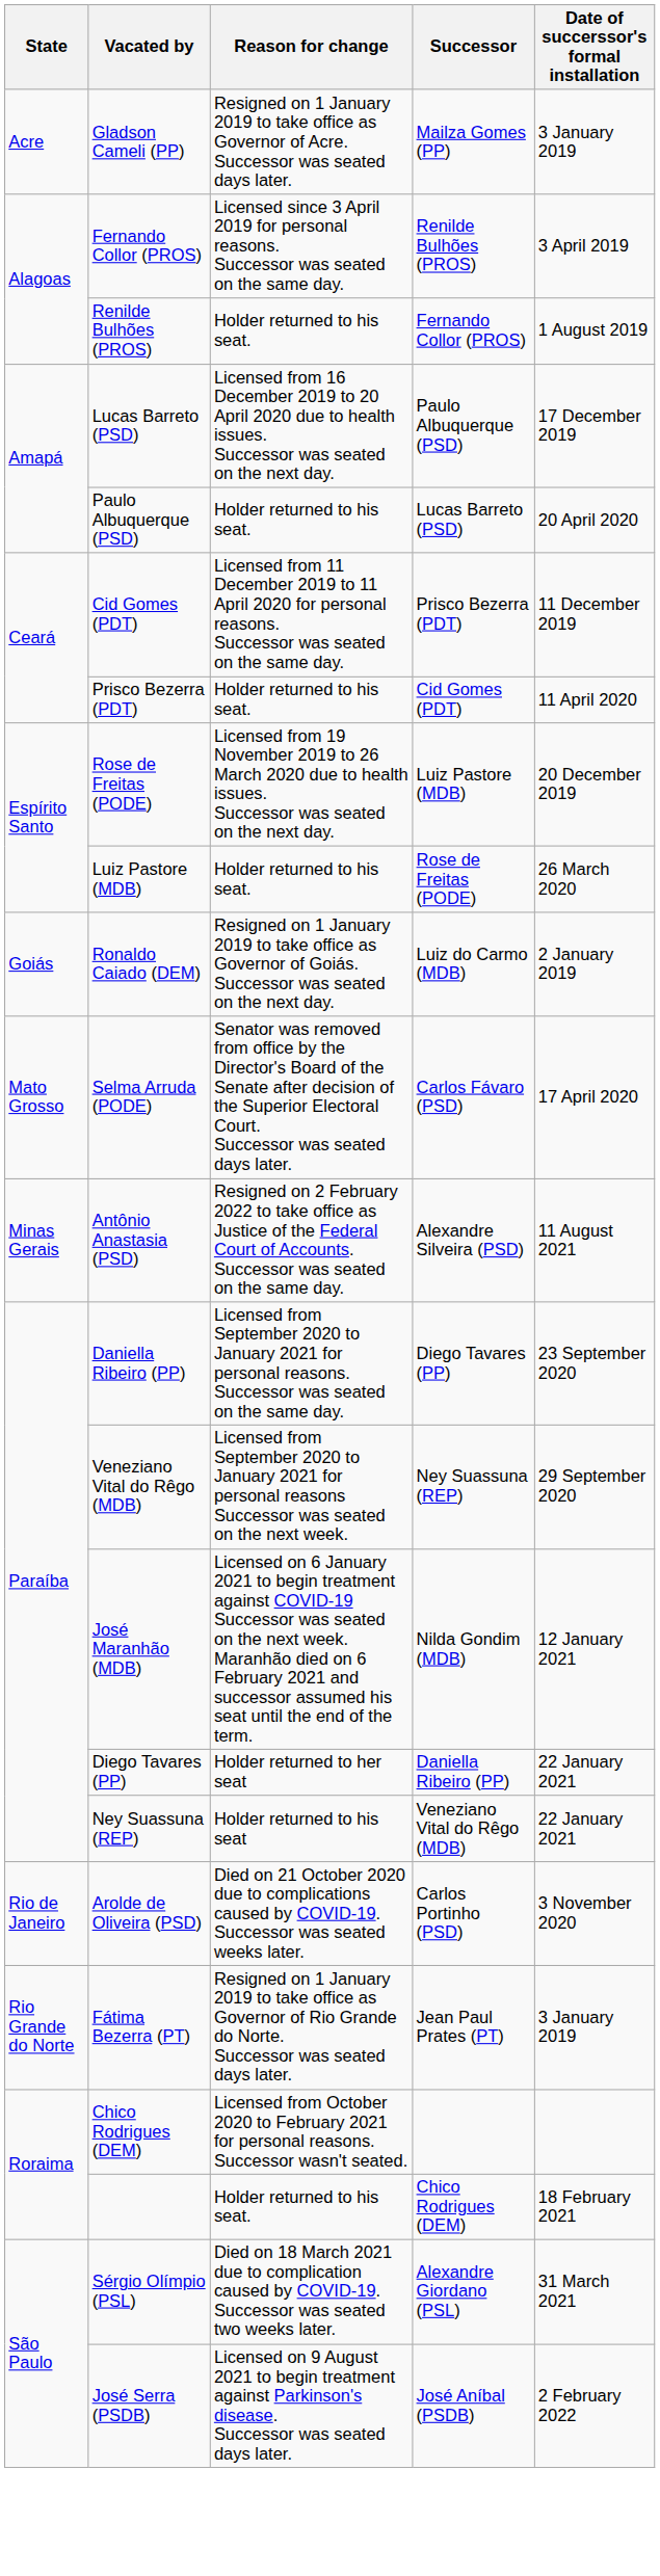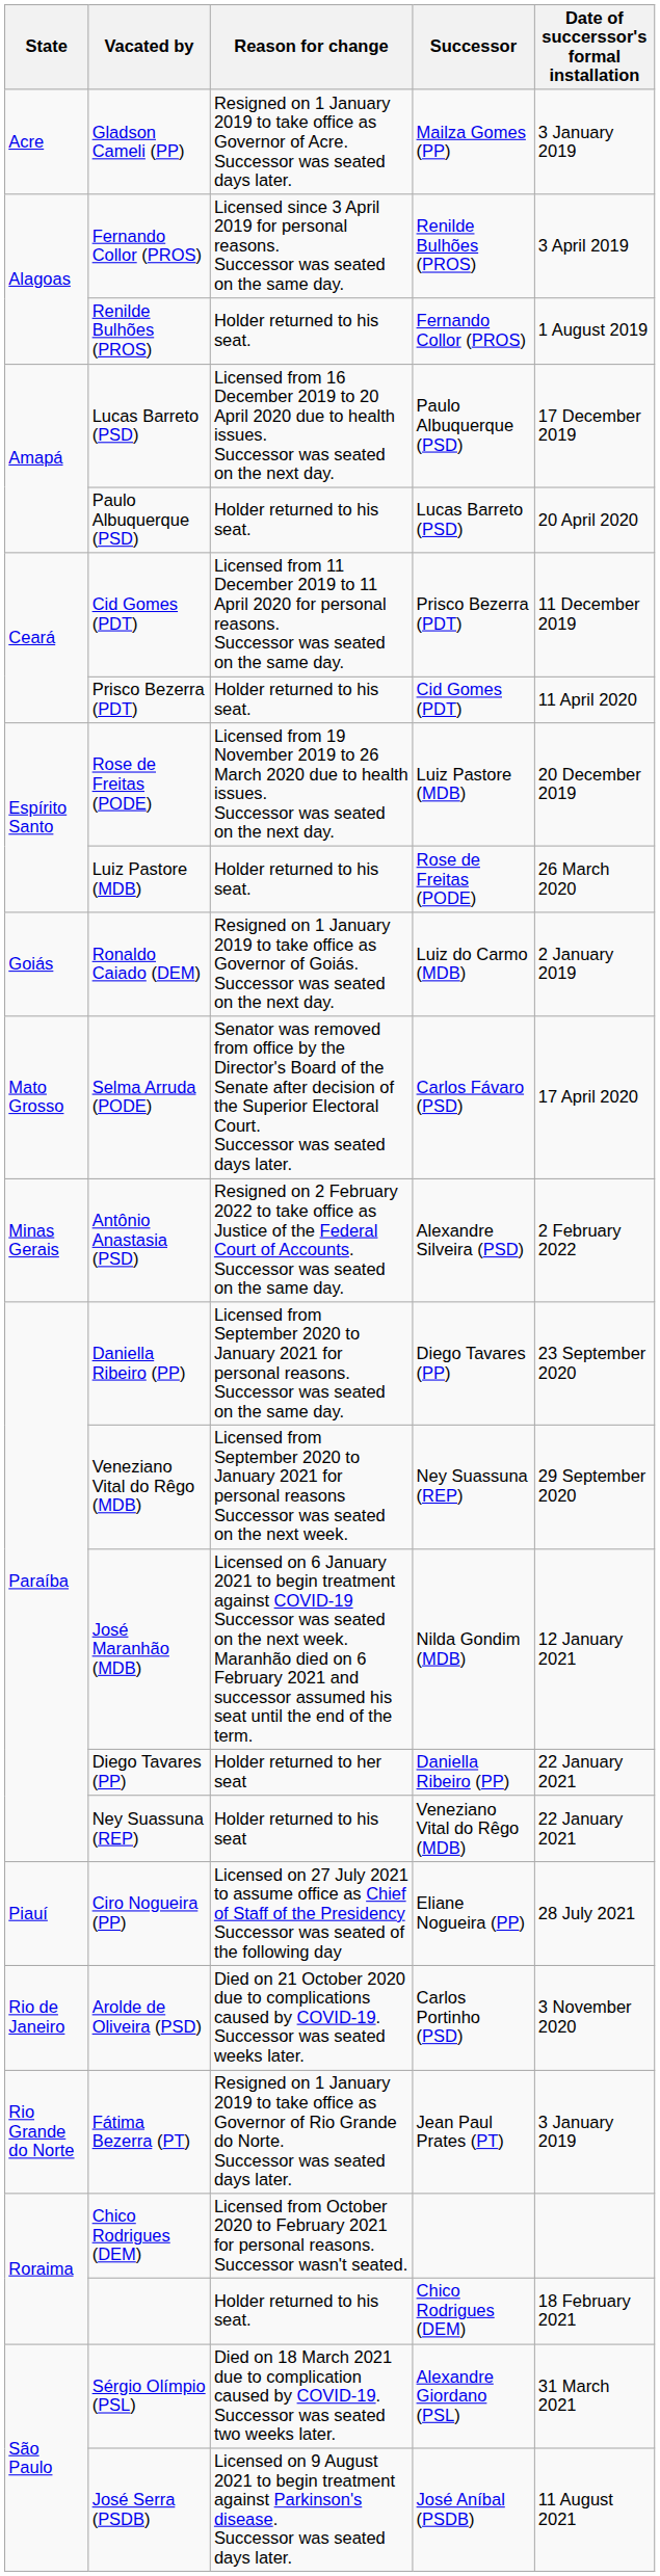Antônio Anastasia (PSD) | Date of succerssor's formal installation: 11 August 2021 -> 2 February 2022
+ row: Piauí | Ciro Nogueira (PP) | Licensed on 27 July 2021 to assume office as Chief of Staff of the Presidency Successor was seated of the following day | Eliane Nogueira (PP) | 28 July 2021
José Serra (PSDB) | Date of succerssor's formal installation: 2 February 2022 -> 11 August 2021
